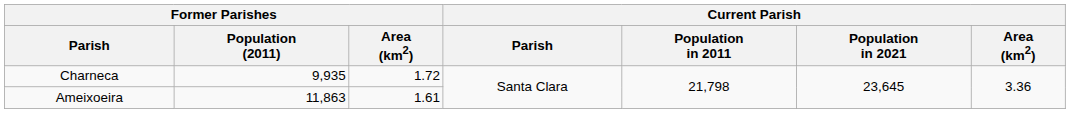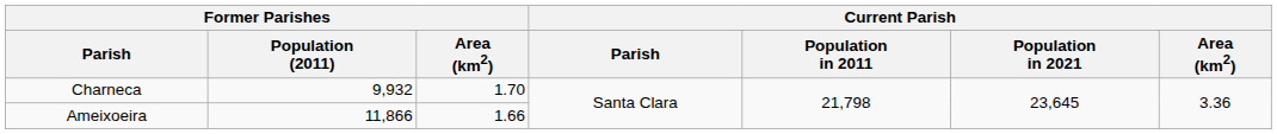Charneca | Former Parishes / Population (2011): 9,935 -> 9,932
Charneca | Former Parishes / Area (km2): 1.72 -> 1.70
Ameixoeira | Former Parishes / Population (2011): 11,863 -> 11,866
Ameixoeira | Former Parishes / Area (km2): 1.61 -> 1.66
